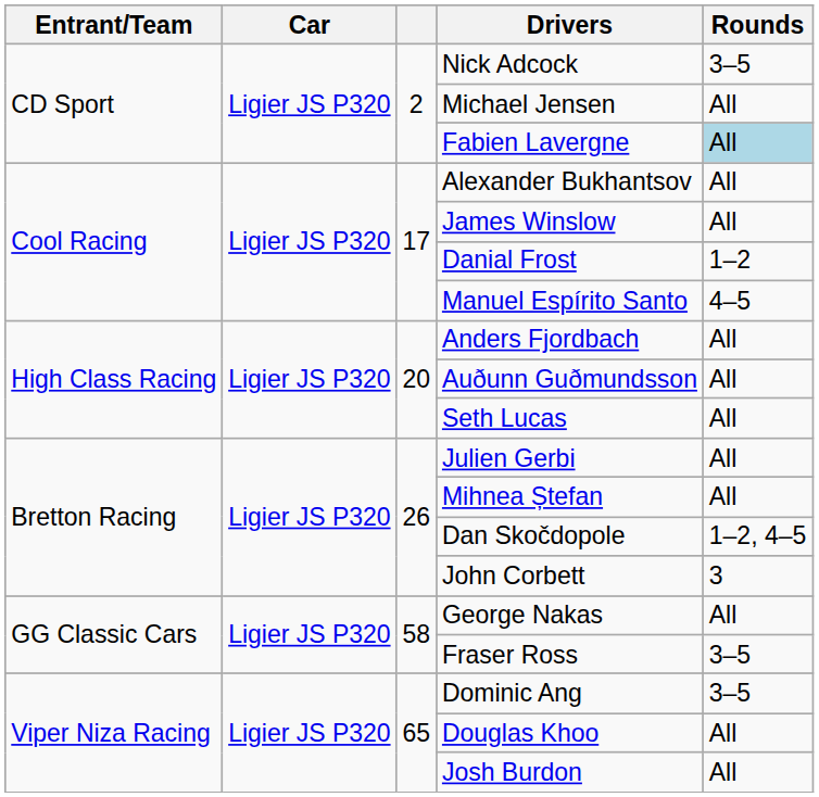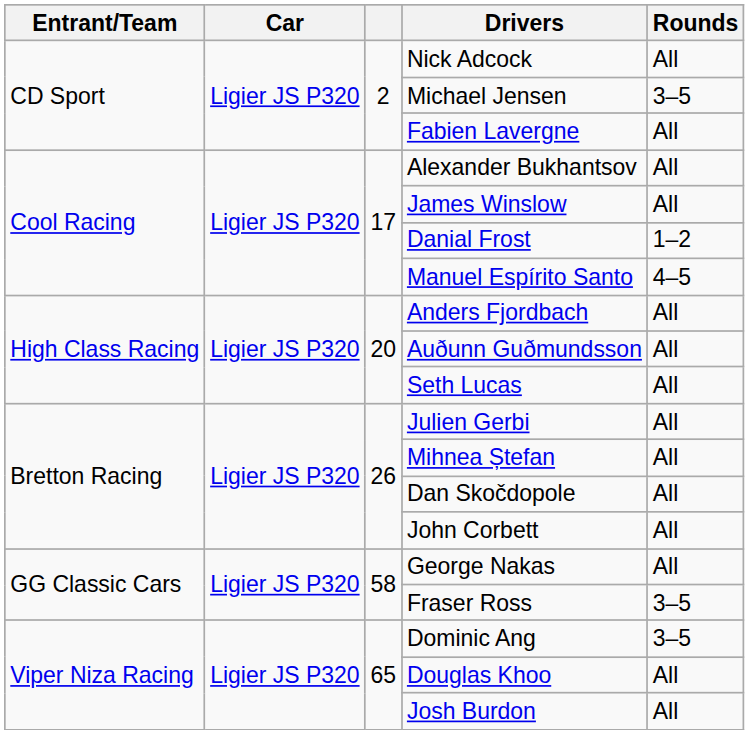Nick Adcock | Rounds: 3–5 -> All
Michael Jensen | Rounds: All -> 3–5
Fabien Lavergne | Rounds: lightblue background -> no background
Dan Skočdopole | Rounds: 1–2, 4–5 -> All
John Corbett | Rounds: 3 -> All
